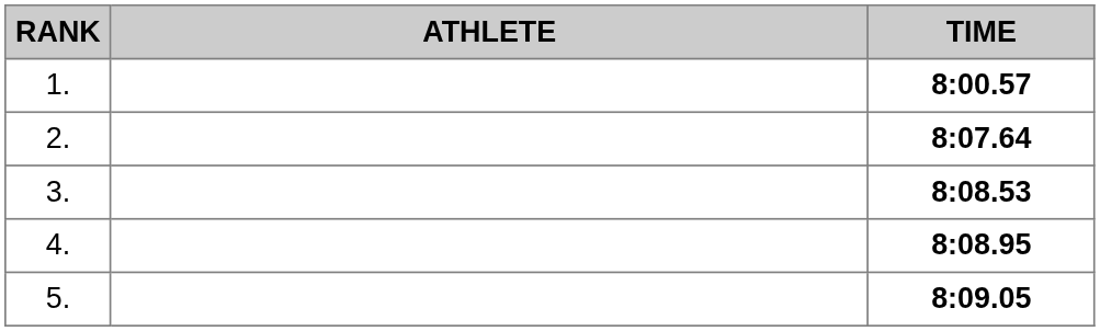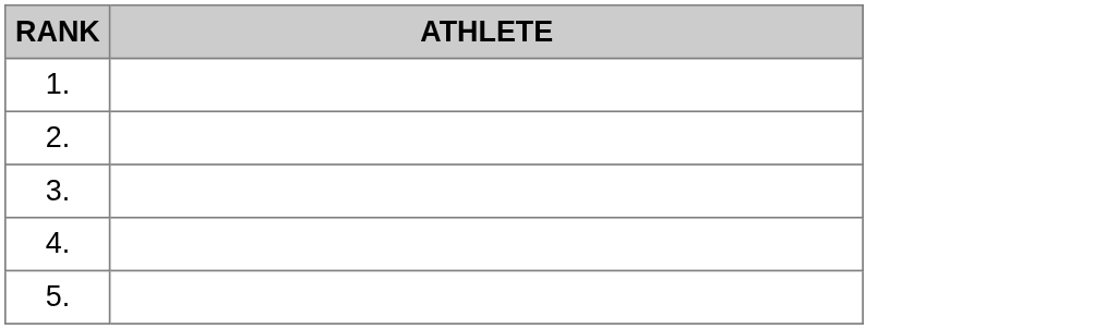- column: TIME | 8:00.57 | 8:07.64 | 8:08.53 | 8:08.95 | 8:09.05
